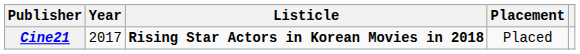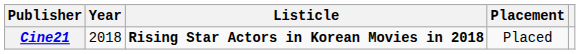Cine21 | Year: 2017 -> 2018
